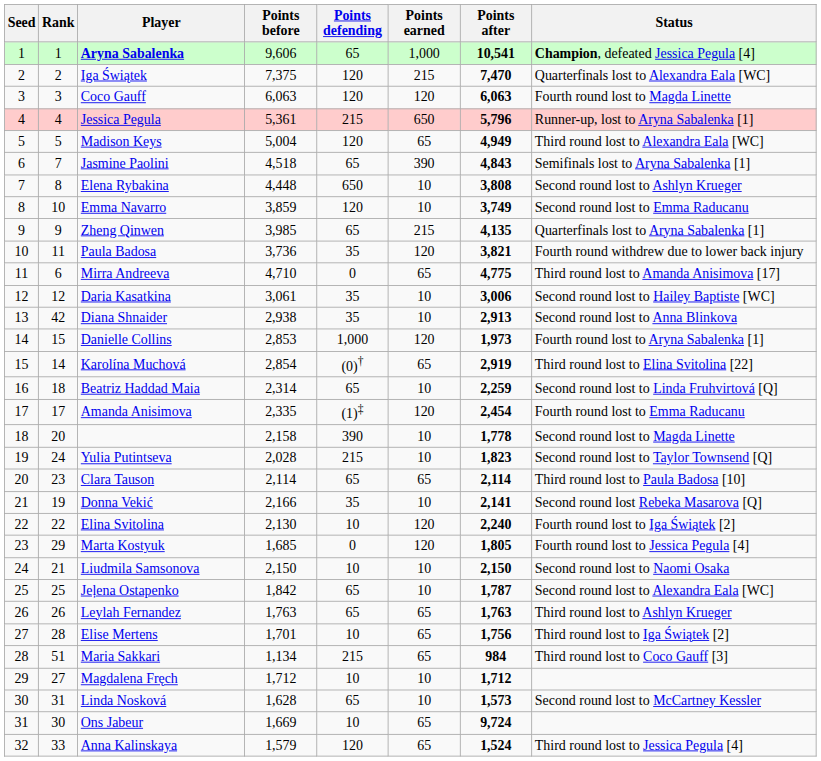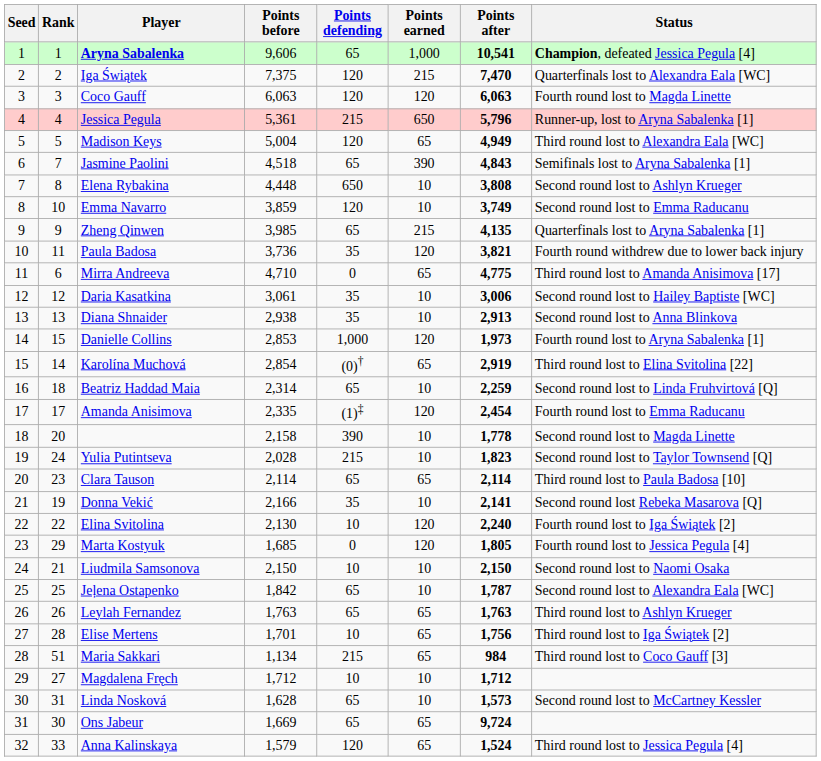Diana Shnaider | Rank: 42 -> 13
Ons Jabeur | Points defending: 10 -> 65
